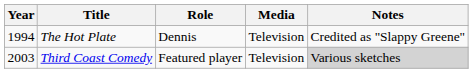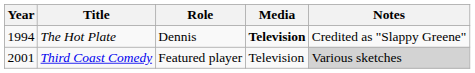The Hot Plate | Media: normal -> bold
Third Coast Comedy | Year: 2003 -> 2001
